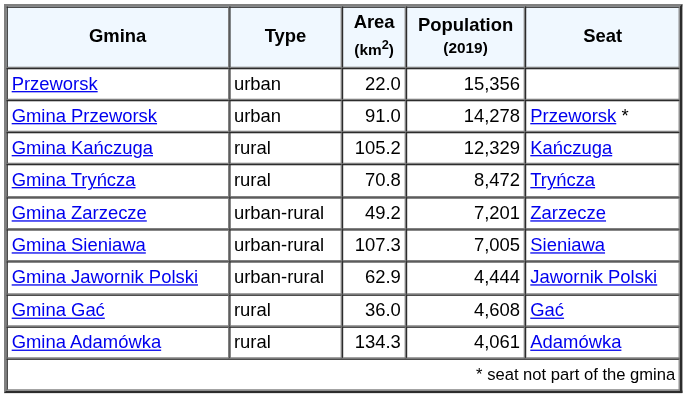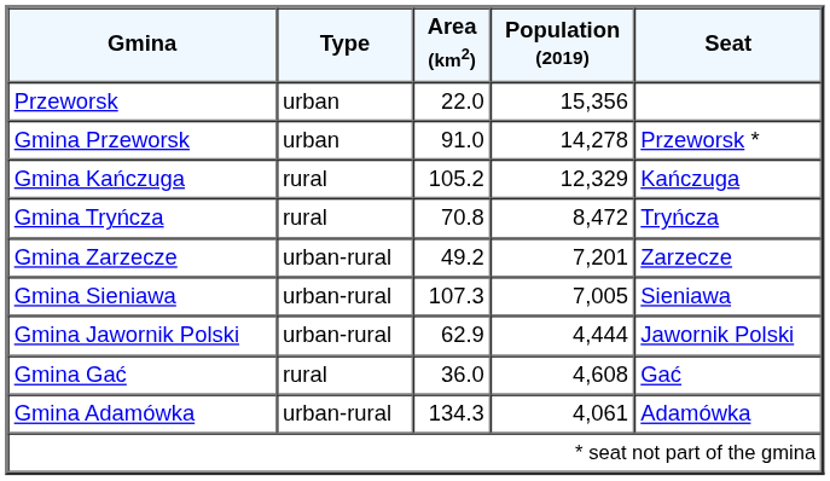Gmina Adamówka | Type: rural -> urban-rural
